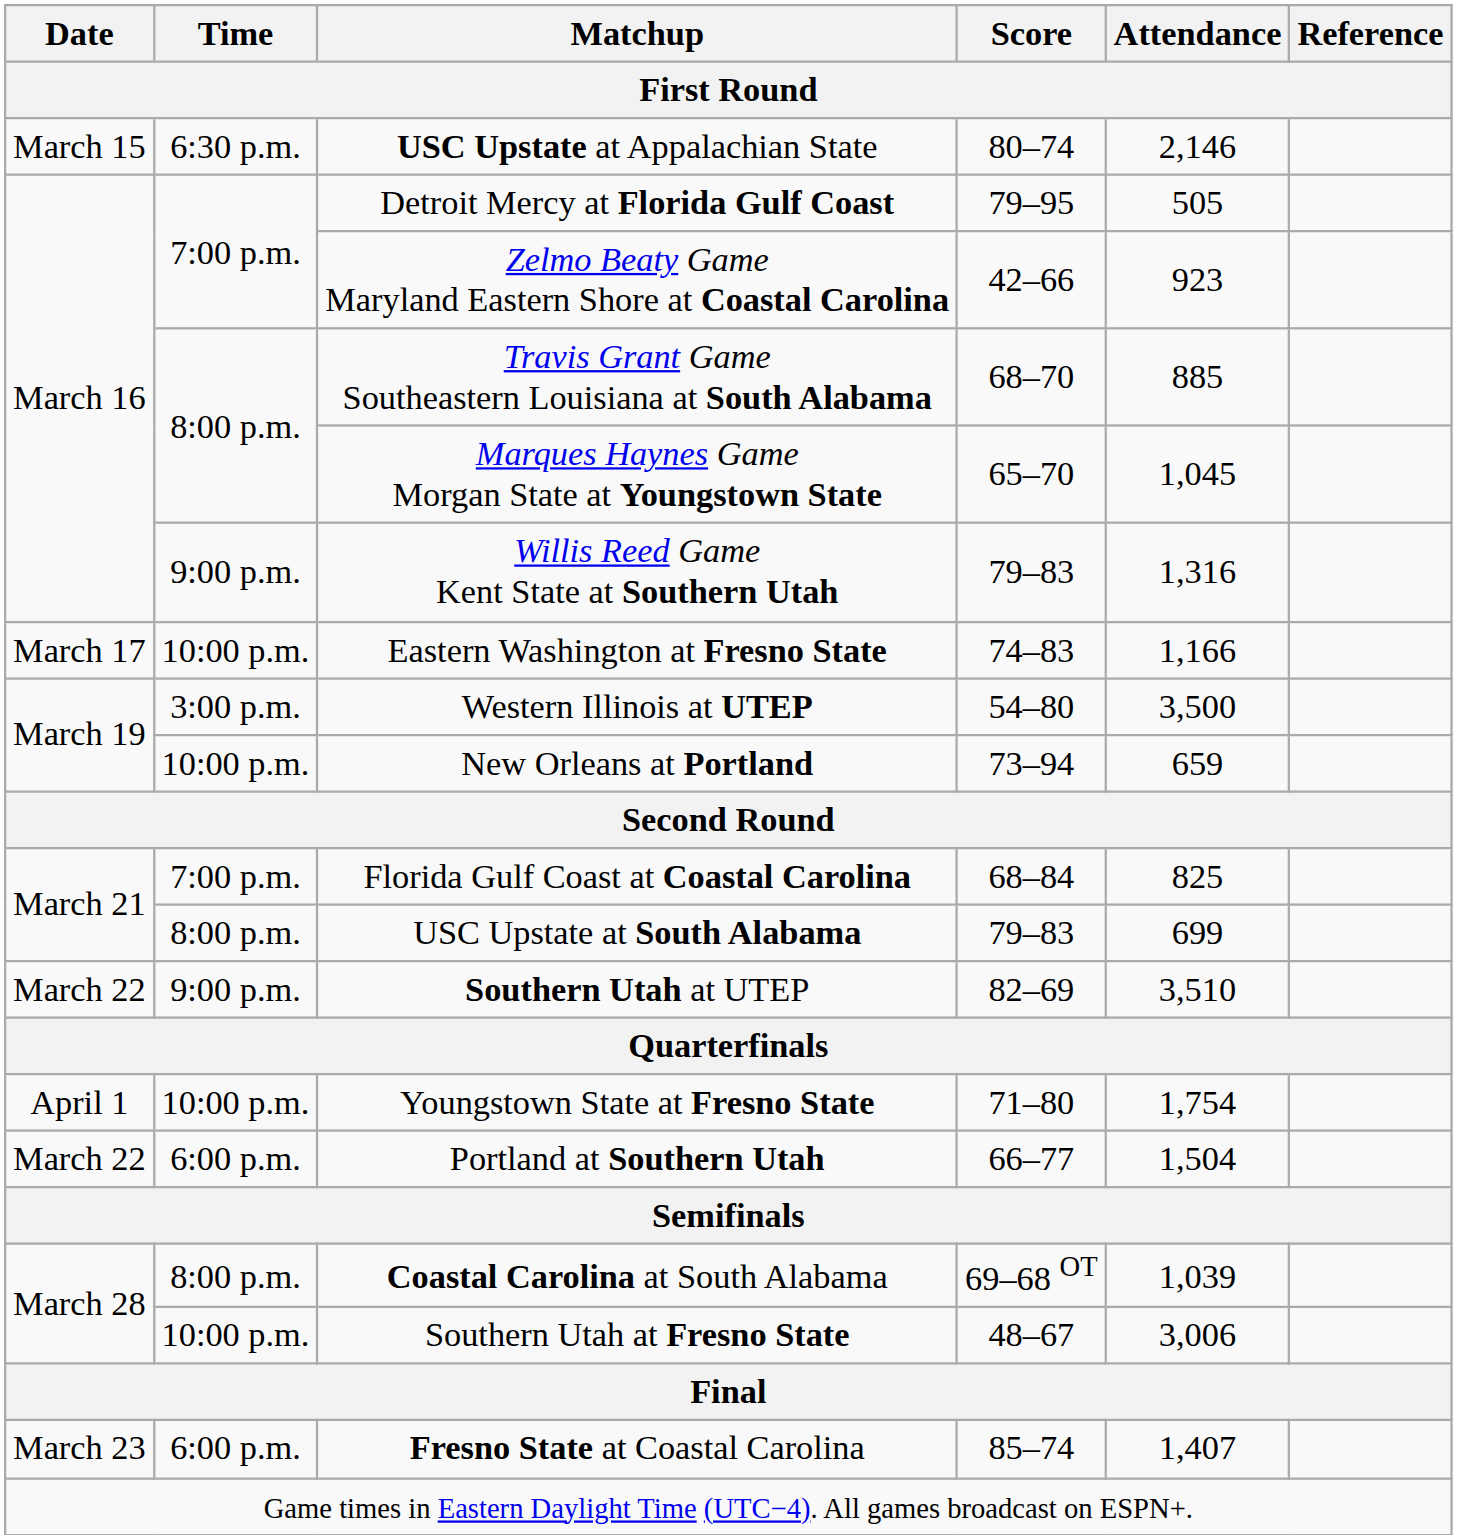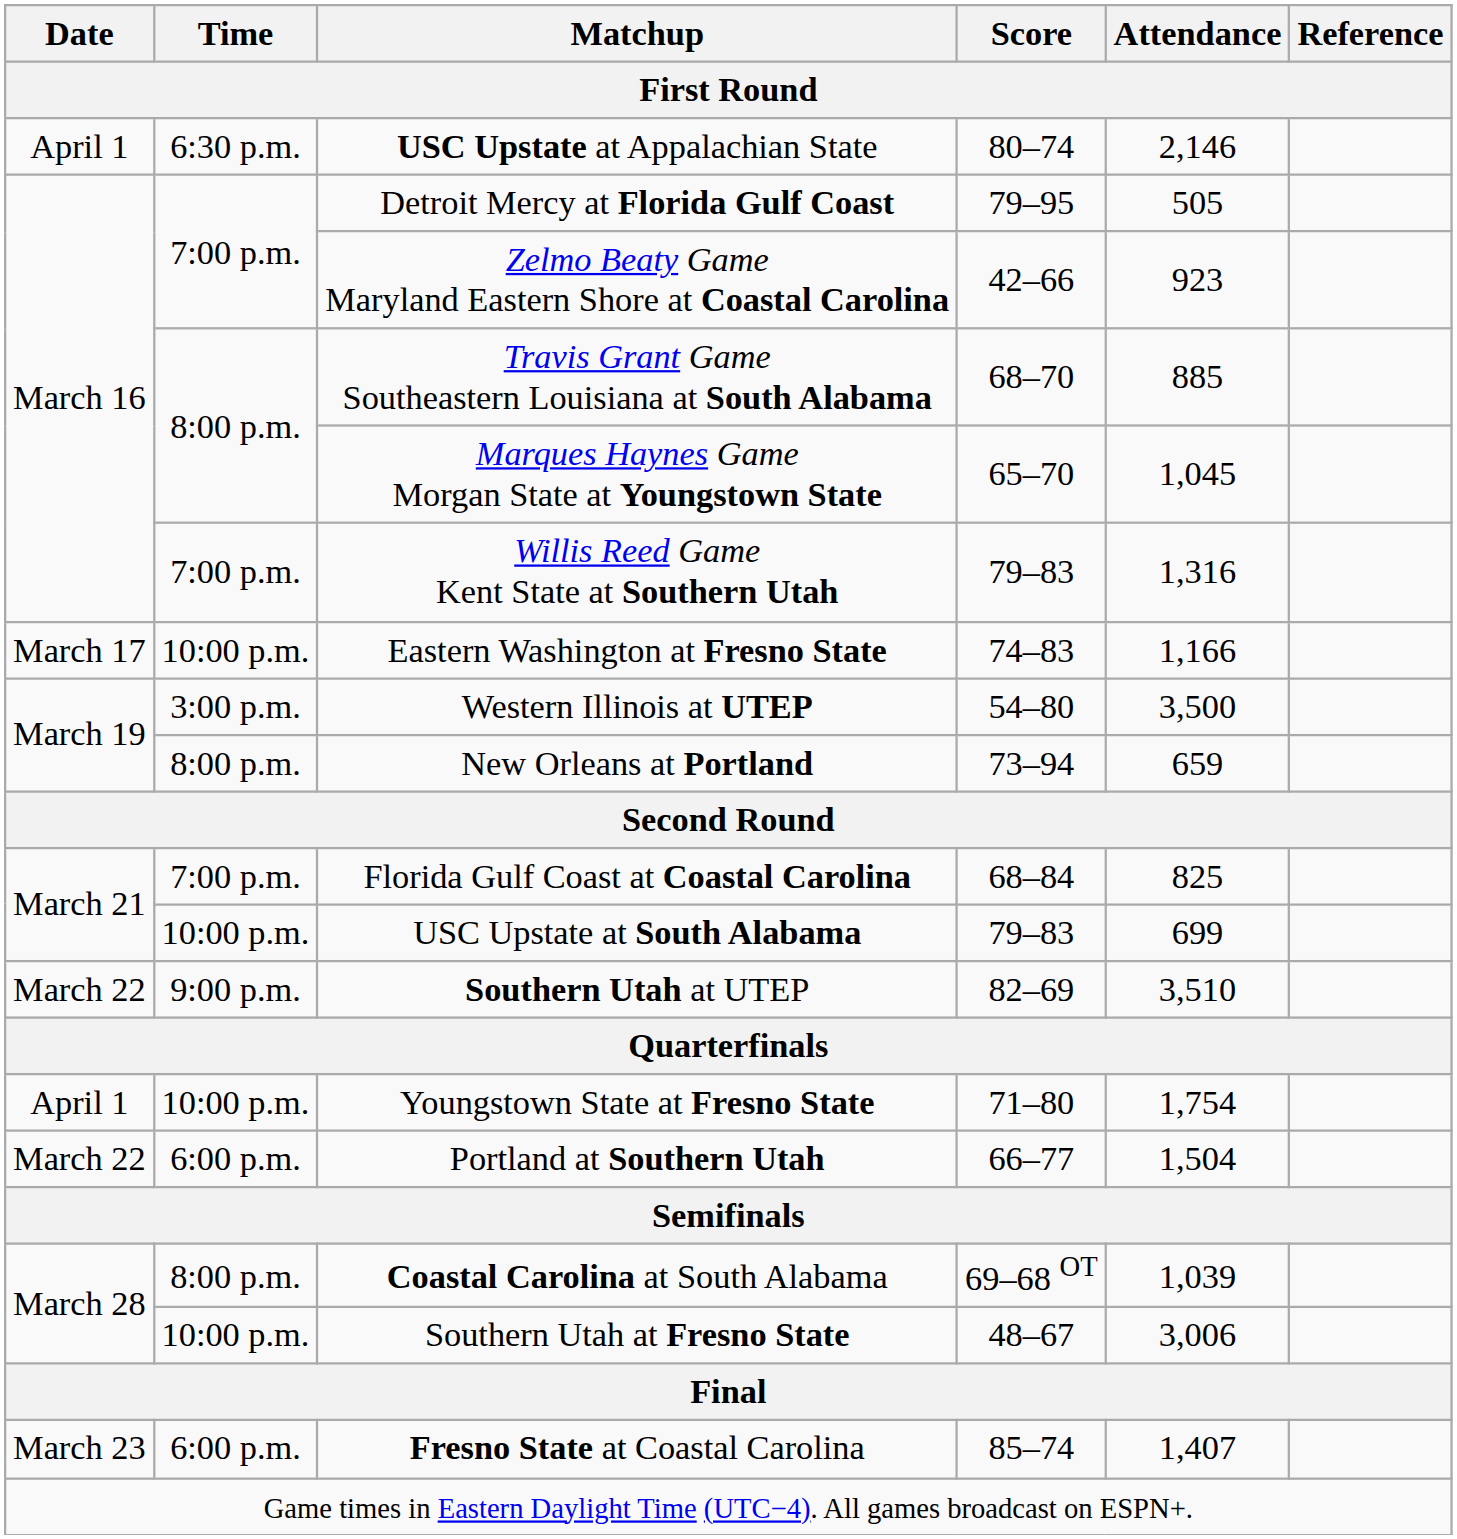USC Upstate at Appalachian State | Date: March 15 -> April 1
Willis Reed Game Kent State at Southern Utah | Time: 9:00 p.m. -> 7:00 p.m.
New Orleans at Portland | Time: 10:00 p.m. -> 8:00 p.m.
USC Upstate at South Alabama | Time: 8:00 p.m. -> 10:00 p.m.
